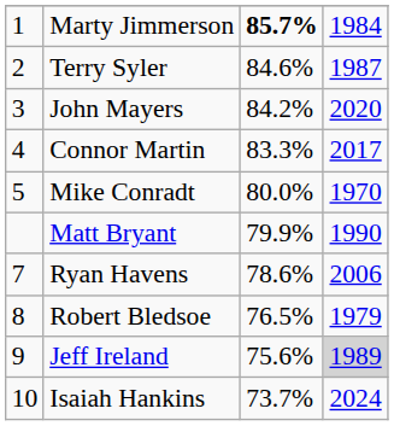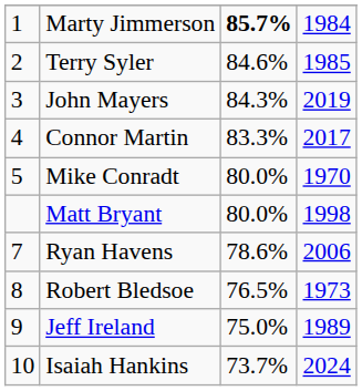Terry Syler | column 4: 1987 -> 1985
John Mayers | column 3: 84.2% -> 84.3%
John Mayers | column 4: 2020 -> 2019
Matt Bryant | column 3: 79.9% -> 80.0%
Matt Bryant | column 4: 1990 -> 1998
Robert Bledsoe | column 4: 1979 -> 1973
Jeff Ireland | column 3: 75.6% -> 75.0%
Jeff Ireland | column 4: lightgrey background -> no background
